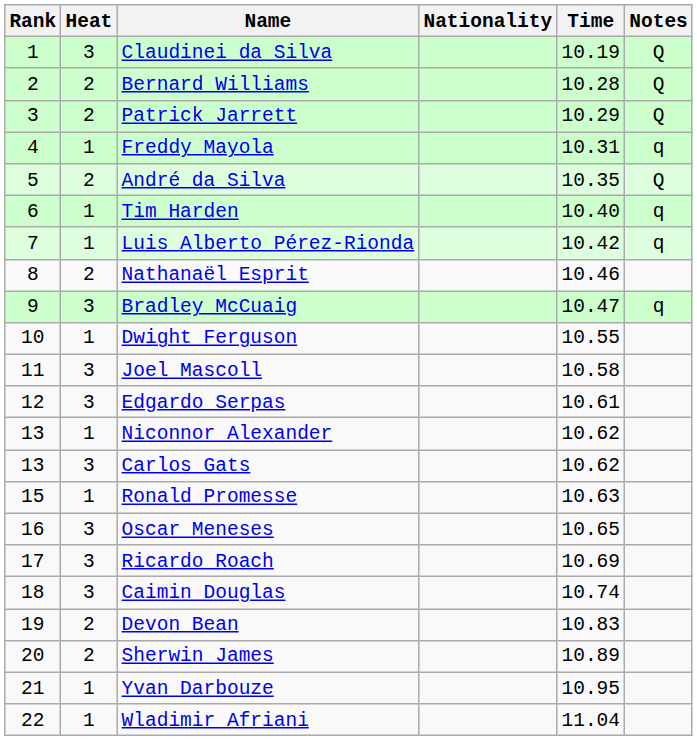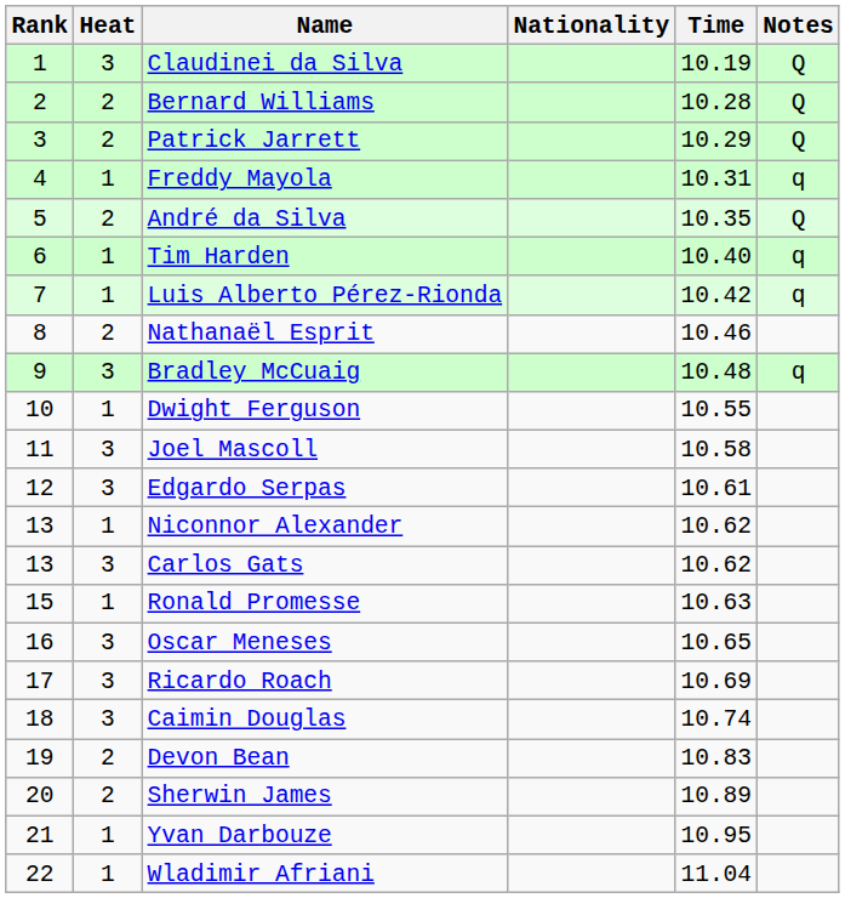Bradley McCuaig | Time: 10.47 -> 10.48
